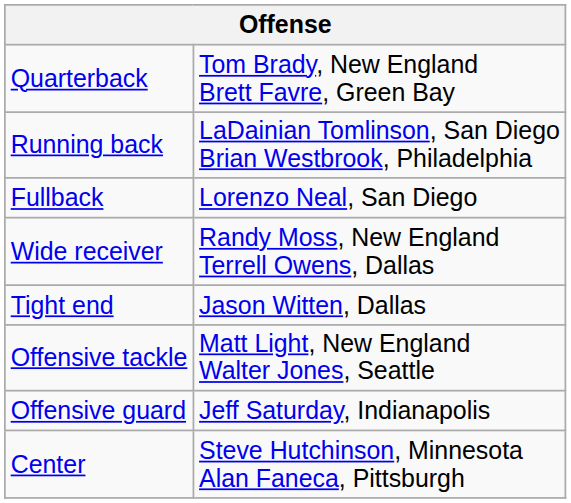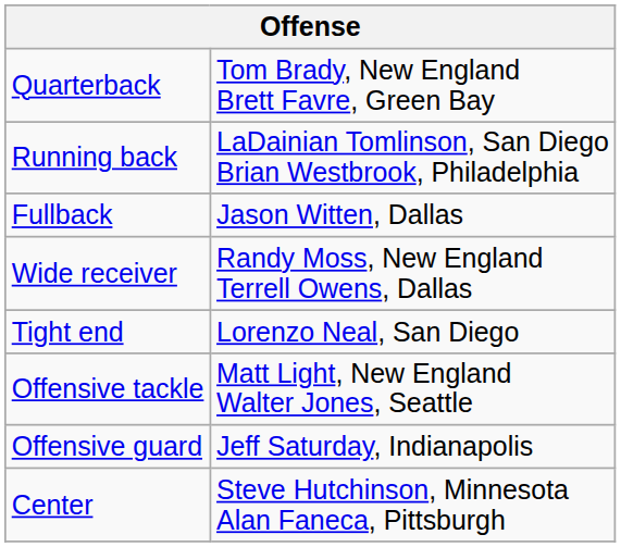Fullback | column 2: Lorenzo Neal, San Diego -> Jason Witten, Dallas
Tight end | column 2: Jason Witten, Dallas -> Lorenzo Neal, San Diego
